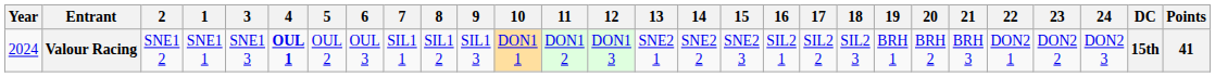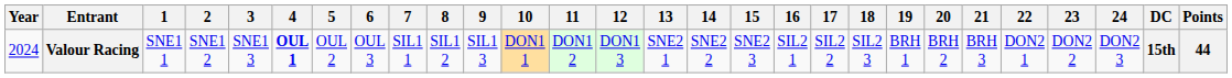columns swapped: 1 <-> 2
Valour Racing | Points: 41 -> 44
